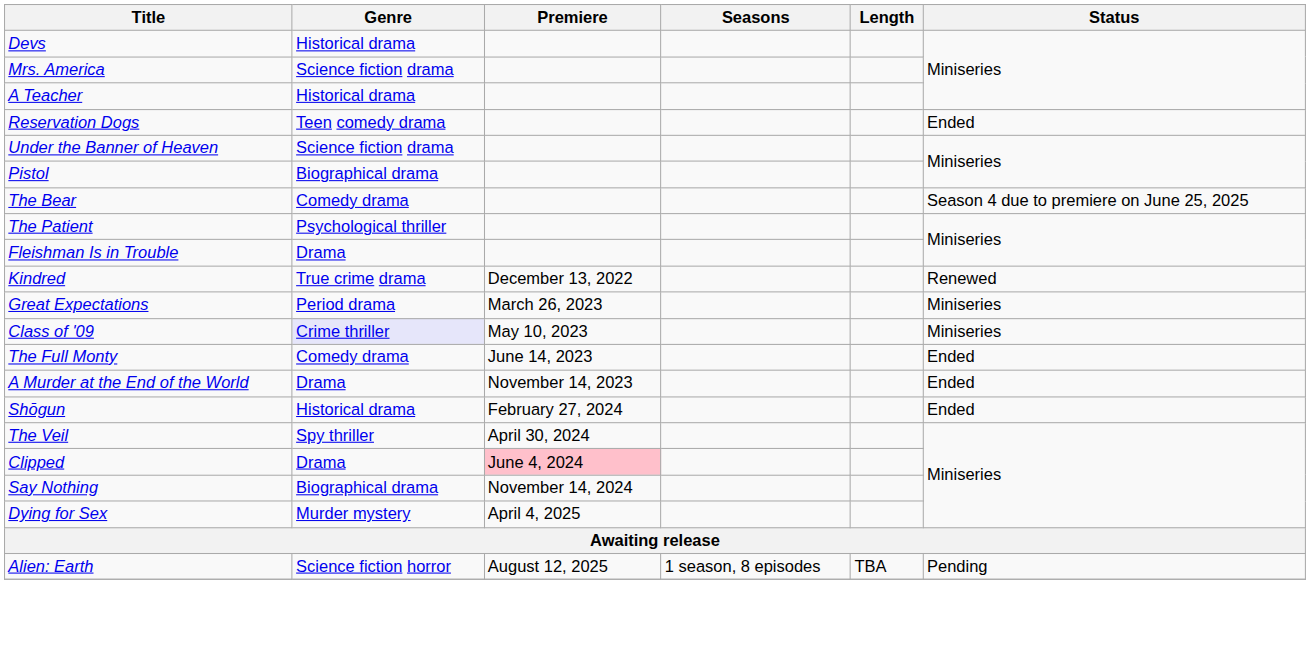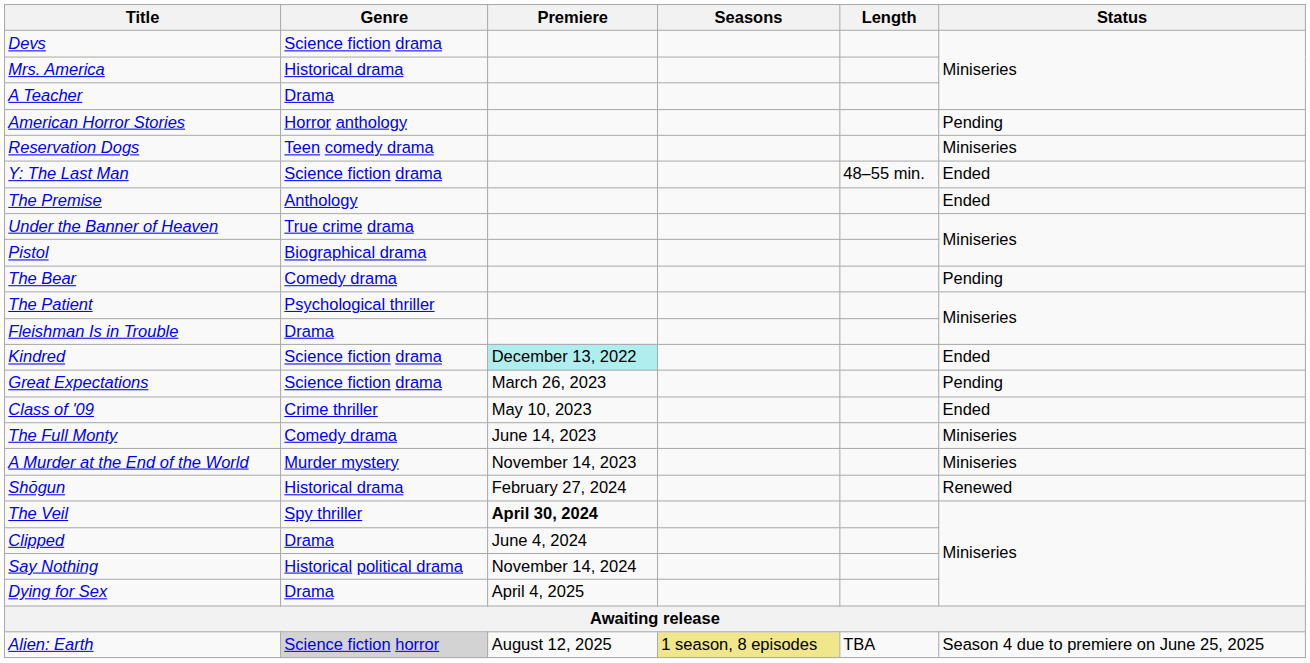Devs | Genre: Historical drama -> Science fiction drama
Mrs. America | Genre: Science fiction drama -> Historical drama
A Teacher | Genre: Historical drama -> Drama
+ row: American Horror Stories | Horror anthology | Pending
Reservation Dogs | Status: Ended -> Miniseries
+ row: Y: The Last Man | Science fiction drama | 48–55 min. | Ended
+ row: The Premise | Anthology | Ended
Under the Banner of Heaven | Genre: Science fiction drama -> True crime drama
The Bear | Status: Season 4 due to premiere on June 25, 2025 -> Pending
Kindred | Genre: True crime drama -> Science fiction drama
Kindred | Premiere: no background -> paleturquoise background
Kindred | Status: Renewed -> Ended
Great Expectations | Genre: Period drama -> Science fiction drama
Great Expectations | Status: Miniseries -> Pending
Class of '09 | Genre: lavender background -> no background
Class of '09 | Status: Miniseries -> Ended
The Full Monty | Status: Ended -> Miniseries
A Murder at the End of the World | Genre: Drama -> Murder mystery
A Murder at the End of the World | Status: Ended -> Miniseries
Shōgun | Status: Ended -> Renewed
The Veil | Premiere: normal -> bold
Clipped | Premiere: pink background -> no background
Say Nothing | Genre: Biographical drama -> Historical political drama
Dying for Sex | Genre: Murder mystery -> Drama
Alien: Earth | Genre: no background -> lightgrey background
Alien: Earth | Seasons: no background -> khaki background
Alien: Earth | Status: Pending -> Season 4 due to premiere on June 25, 2025
